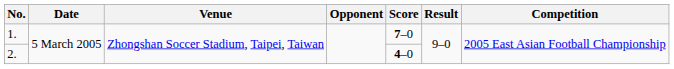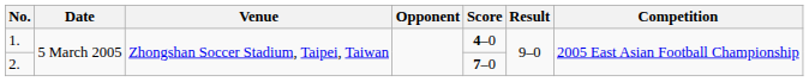1. | Score: 7–0 -> 4–0
2. | Score: 4–0 -> 7–0
